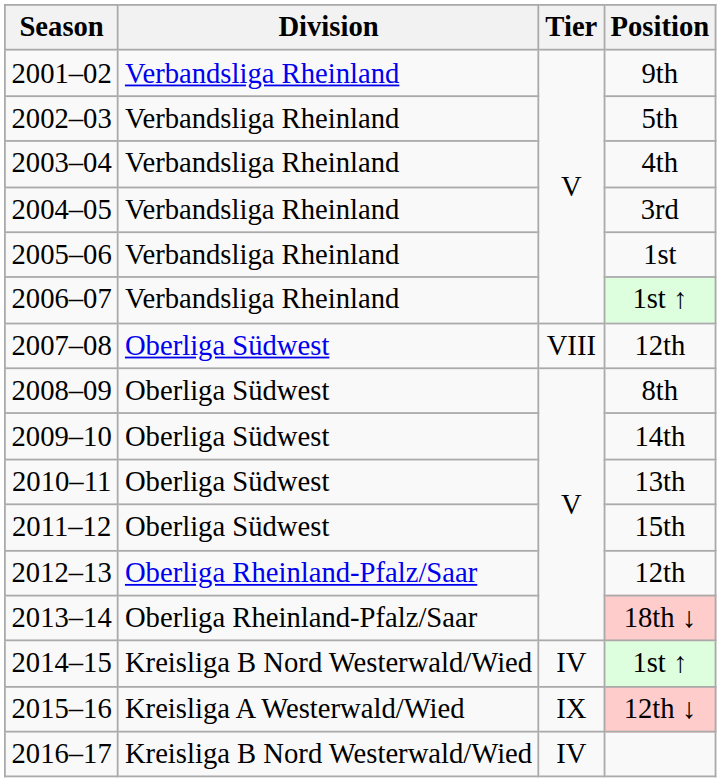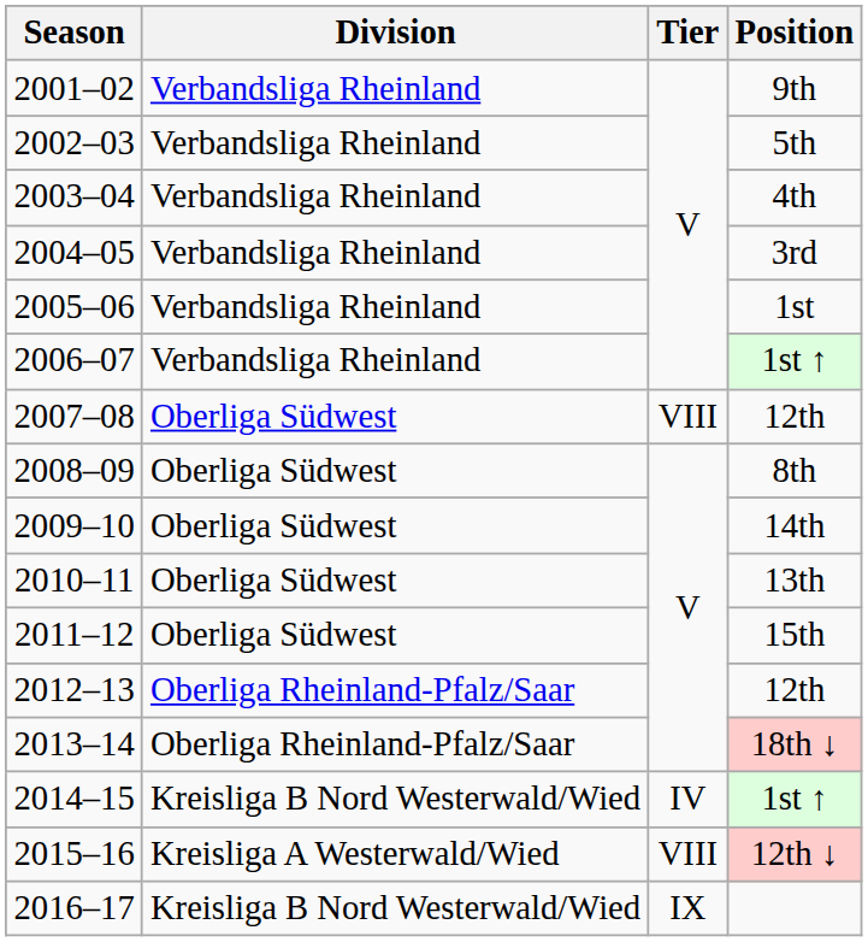2015–16 | Tier: IX -> VIII
2016–17 | Tier: IV -> IX
